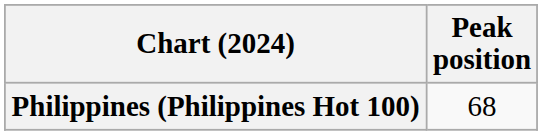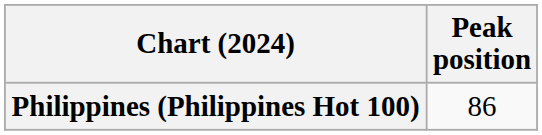Philippines (Philippines Hot 100) | Peak position: 68 -> 86
